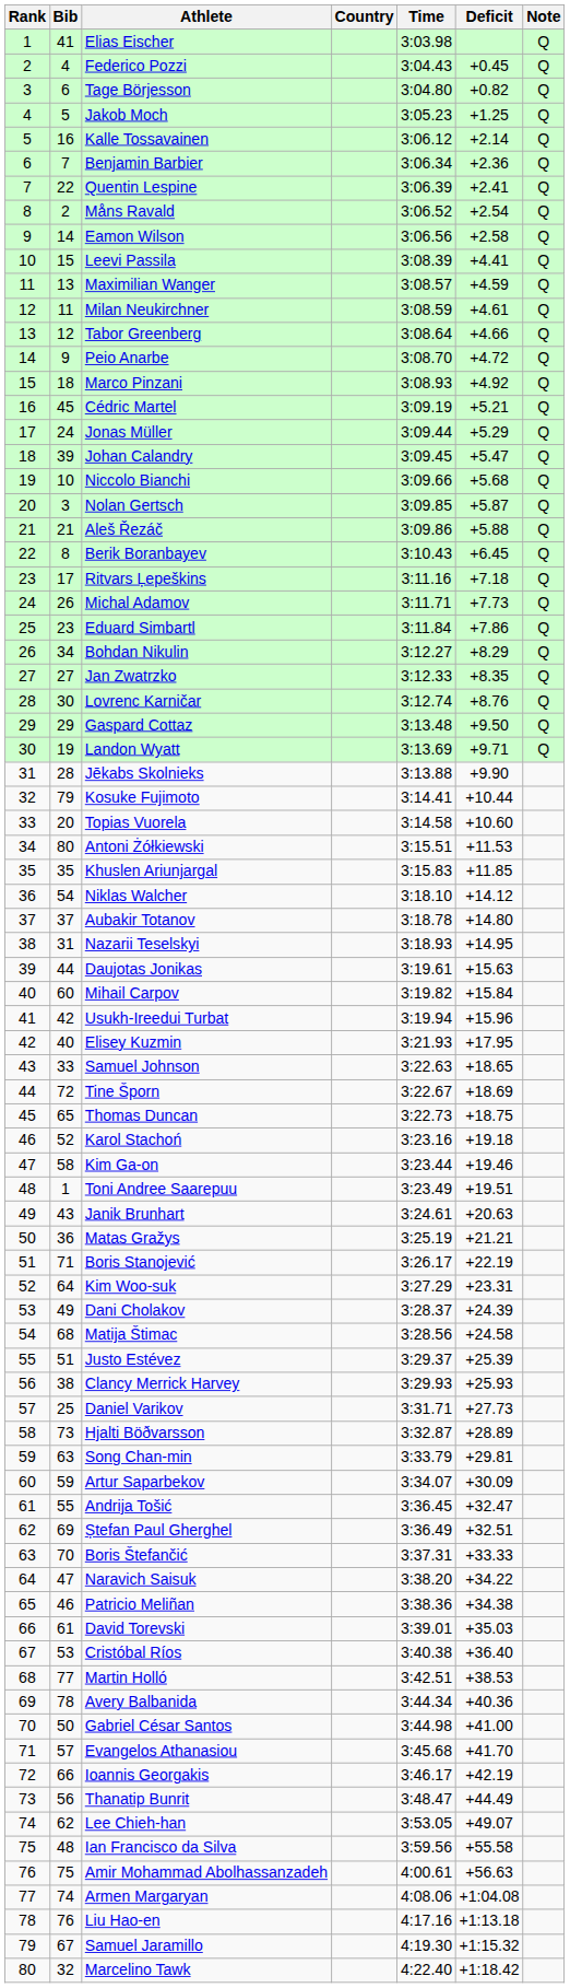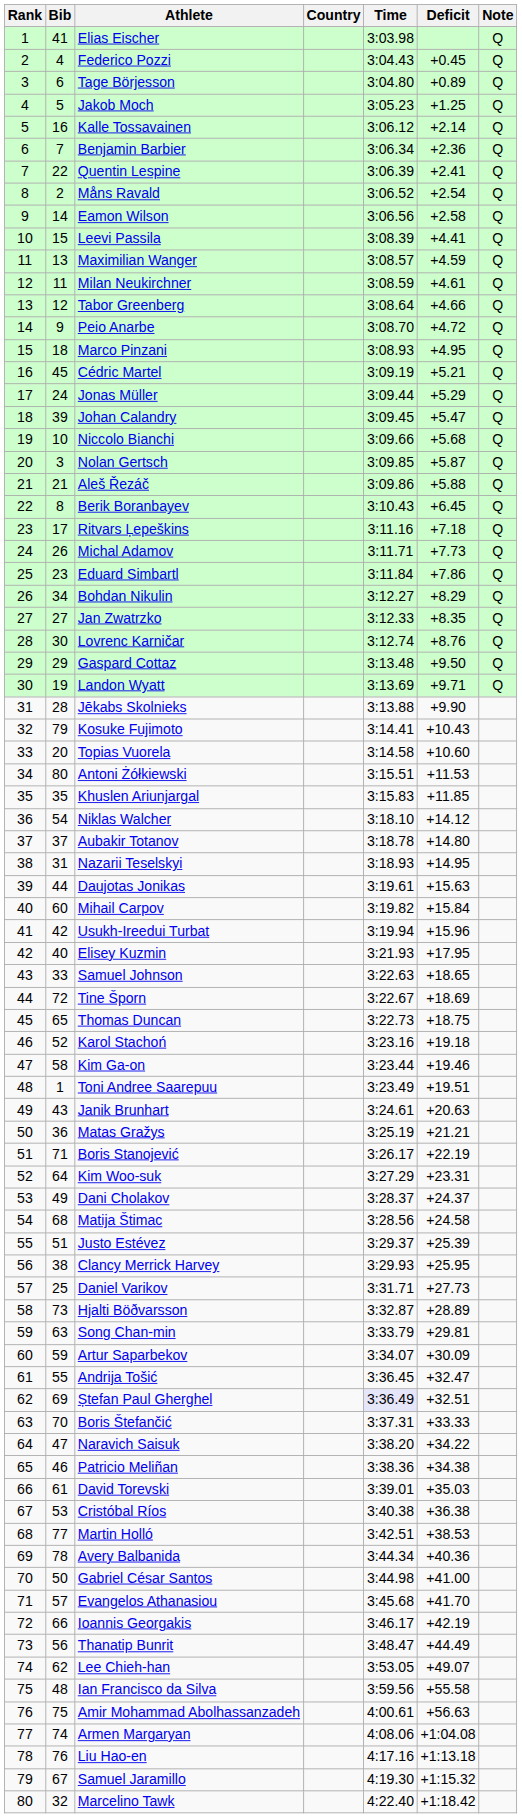Tage Börjesson | Deficit: +0.82 -> +0.89
Marco Pinzani | Deficit: +4.92 -> +4.95
Kosuke Fujimoto | Deficit: +10.44 -> +10.43
Dani Cholakov | Deficit: +24.39 -> +24.37
Clancy Merrick Harvey | Deficit: +25.93 -> +25.95
Ștefan Paul Gherghel | Time: no background -> lavender background
Cristóbal Ríos | Deficit: +36.40 -> +36.38
